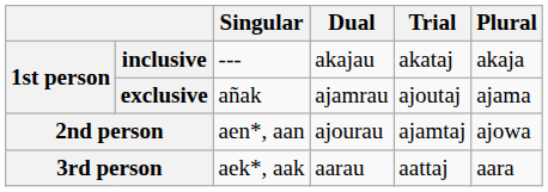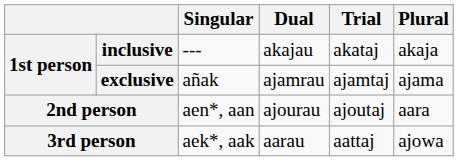exclusive | Trial: ajoutaj -> ajamtaj
2nd person | Trial: ajamtaj -> ajoutaj
2nd person | Plural: ajowa -> aara
3rd person | Plural: aara -> ajowa
